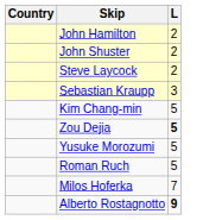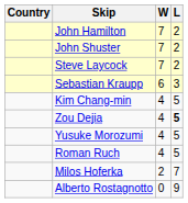+ column: W | 7 | 7 | 7 | 6 | 4 | 4 | 4 | 4 | 2 | 0
Alberto Rostagnotto | L: bold -> normal
